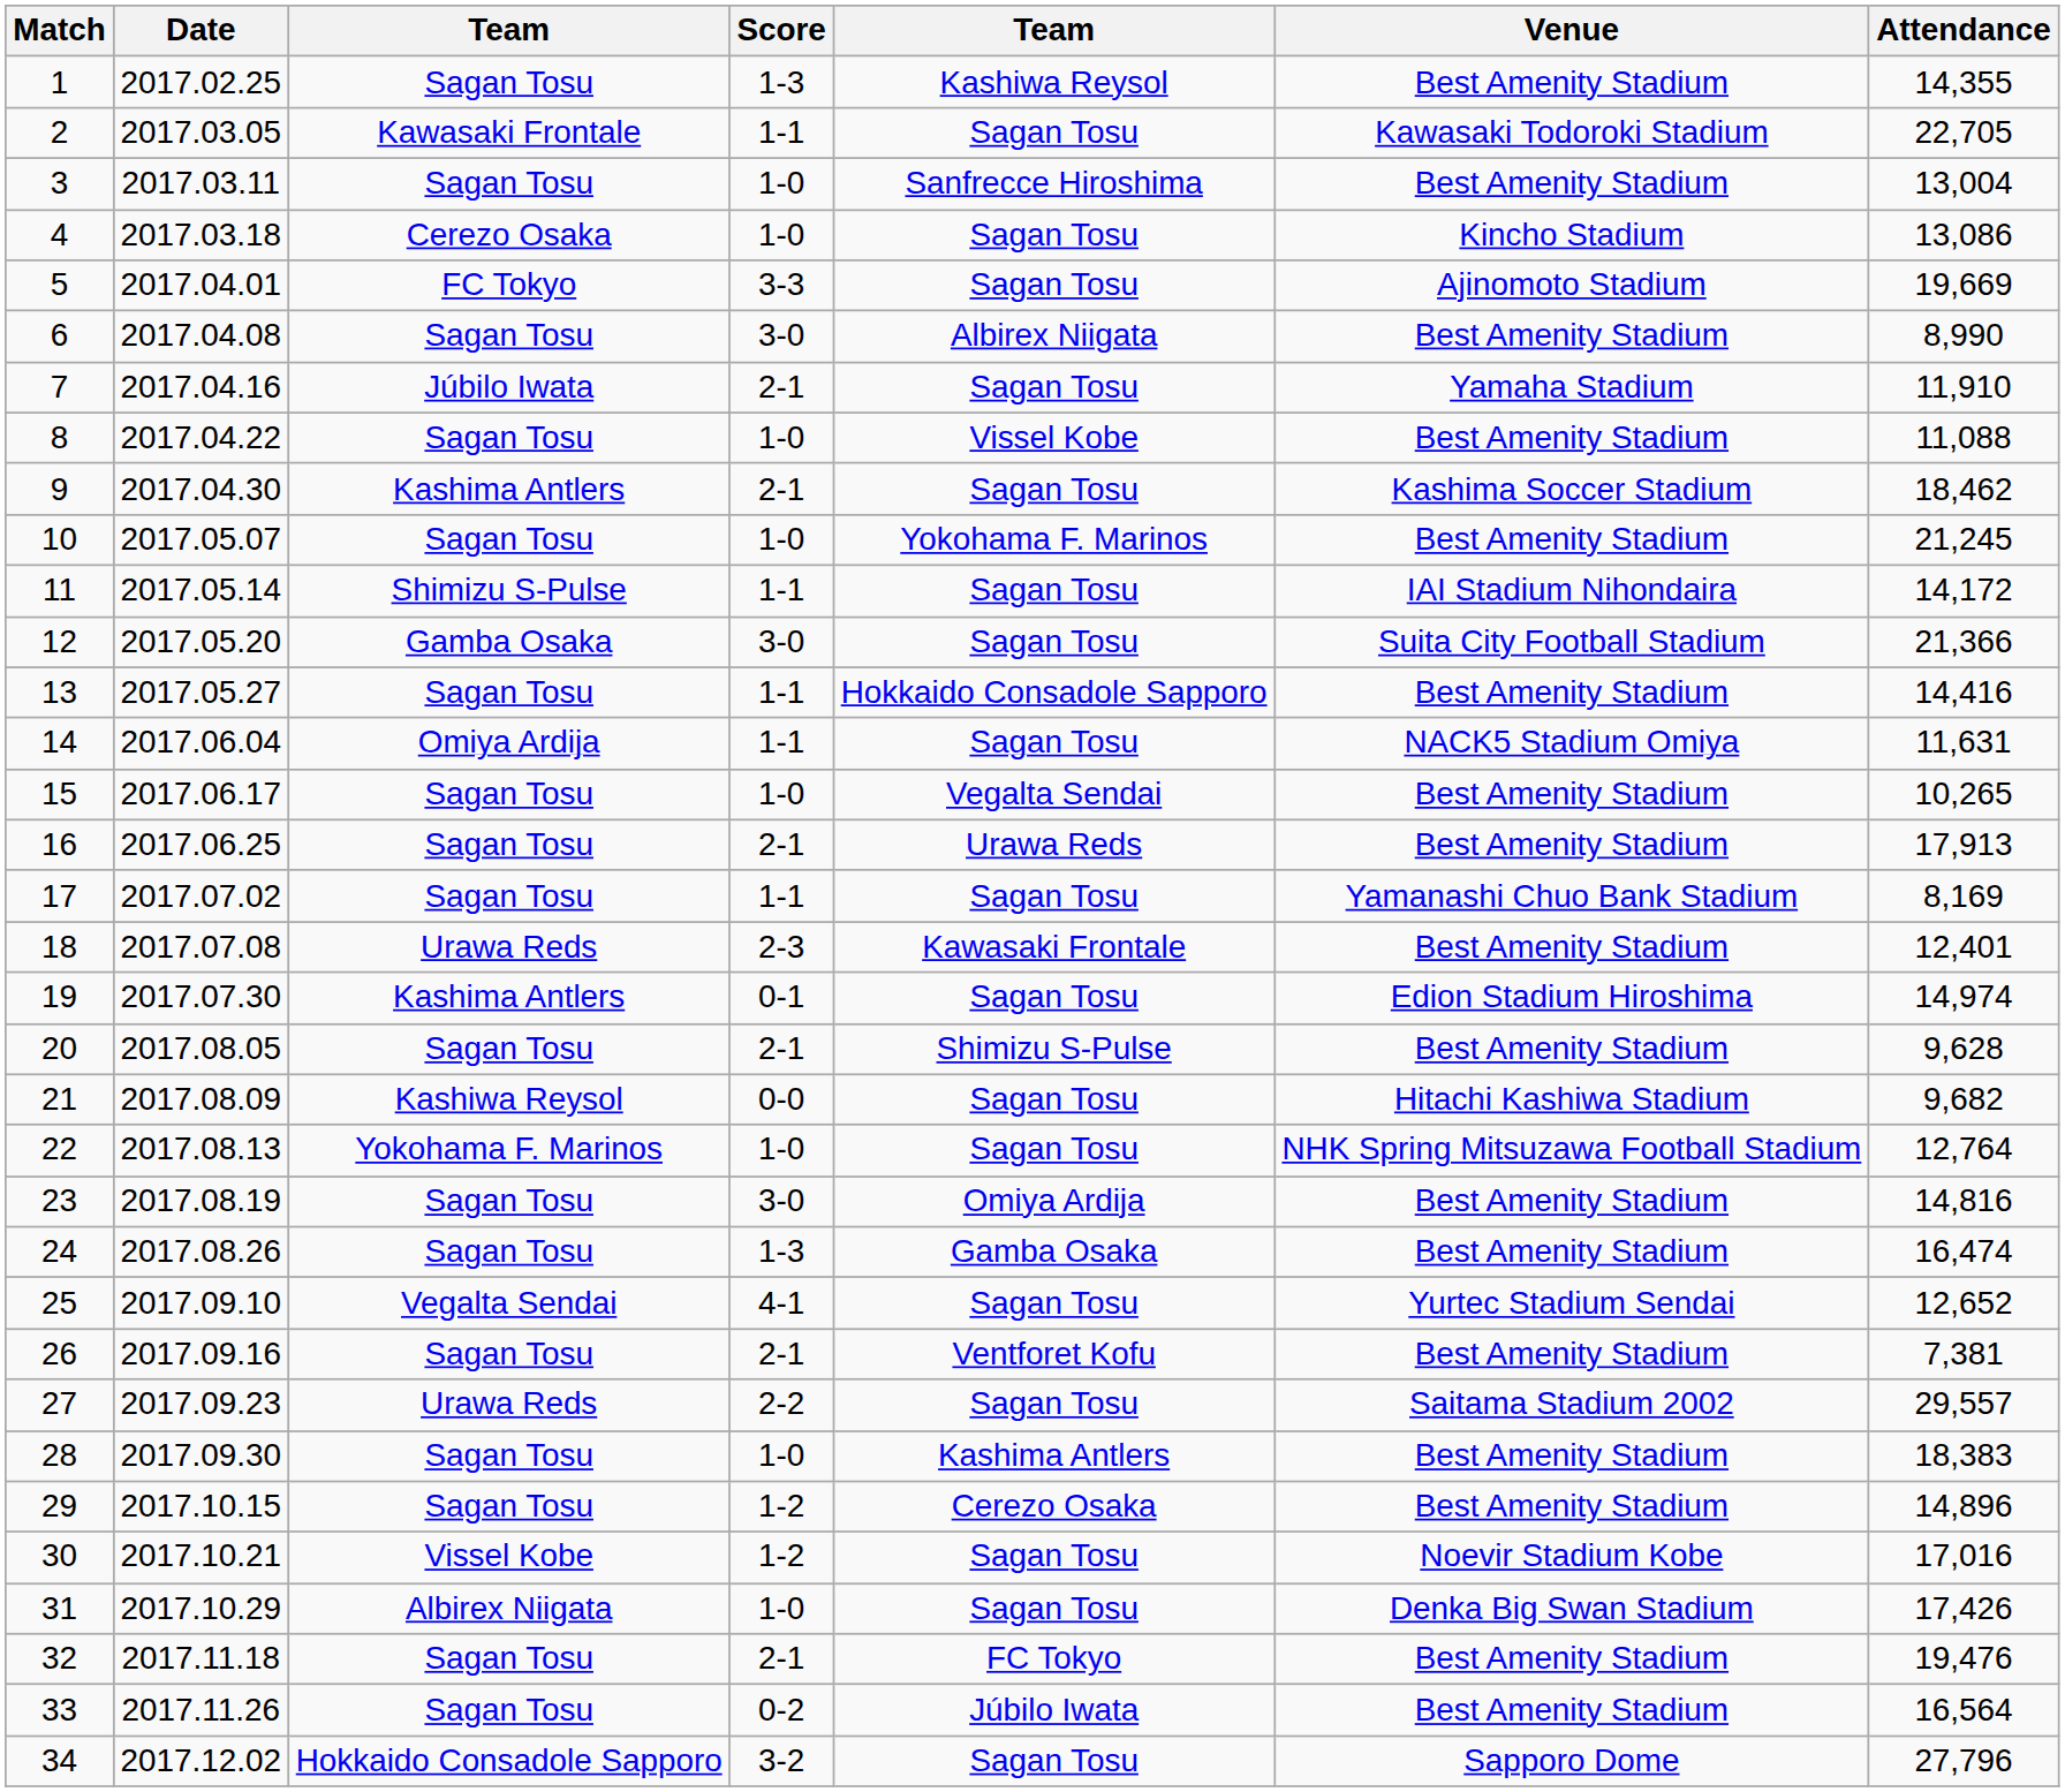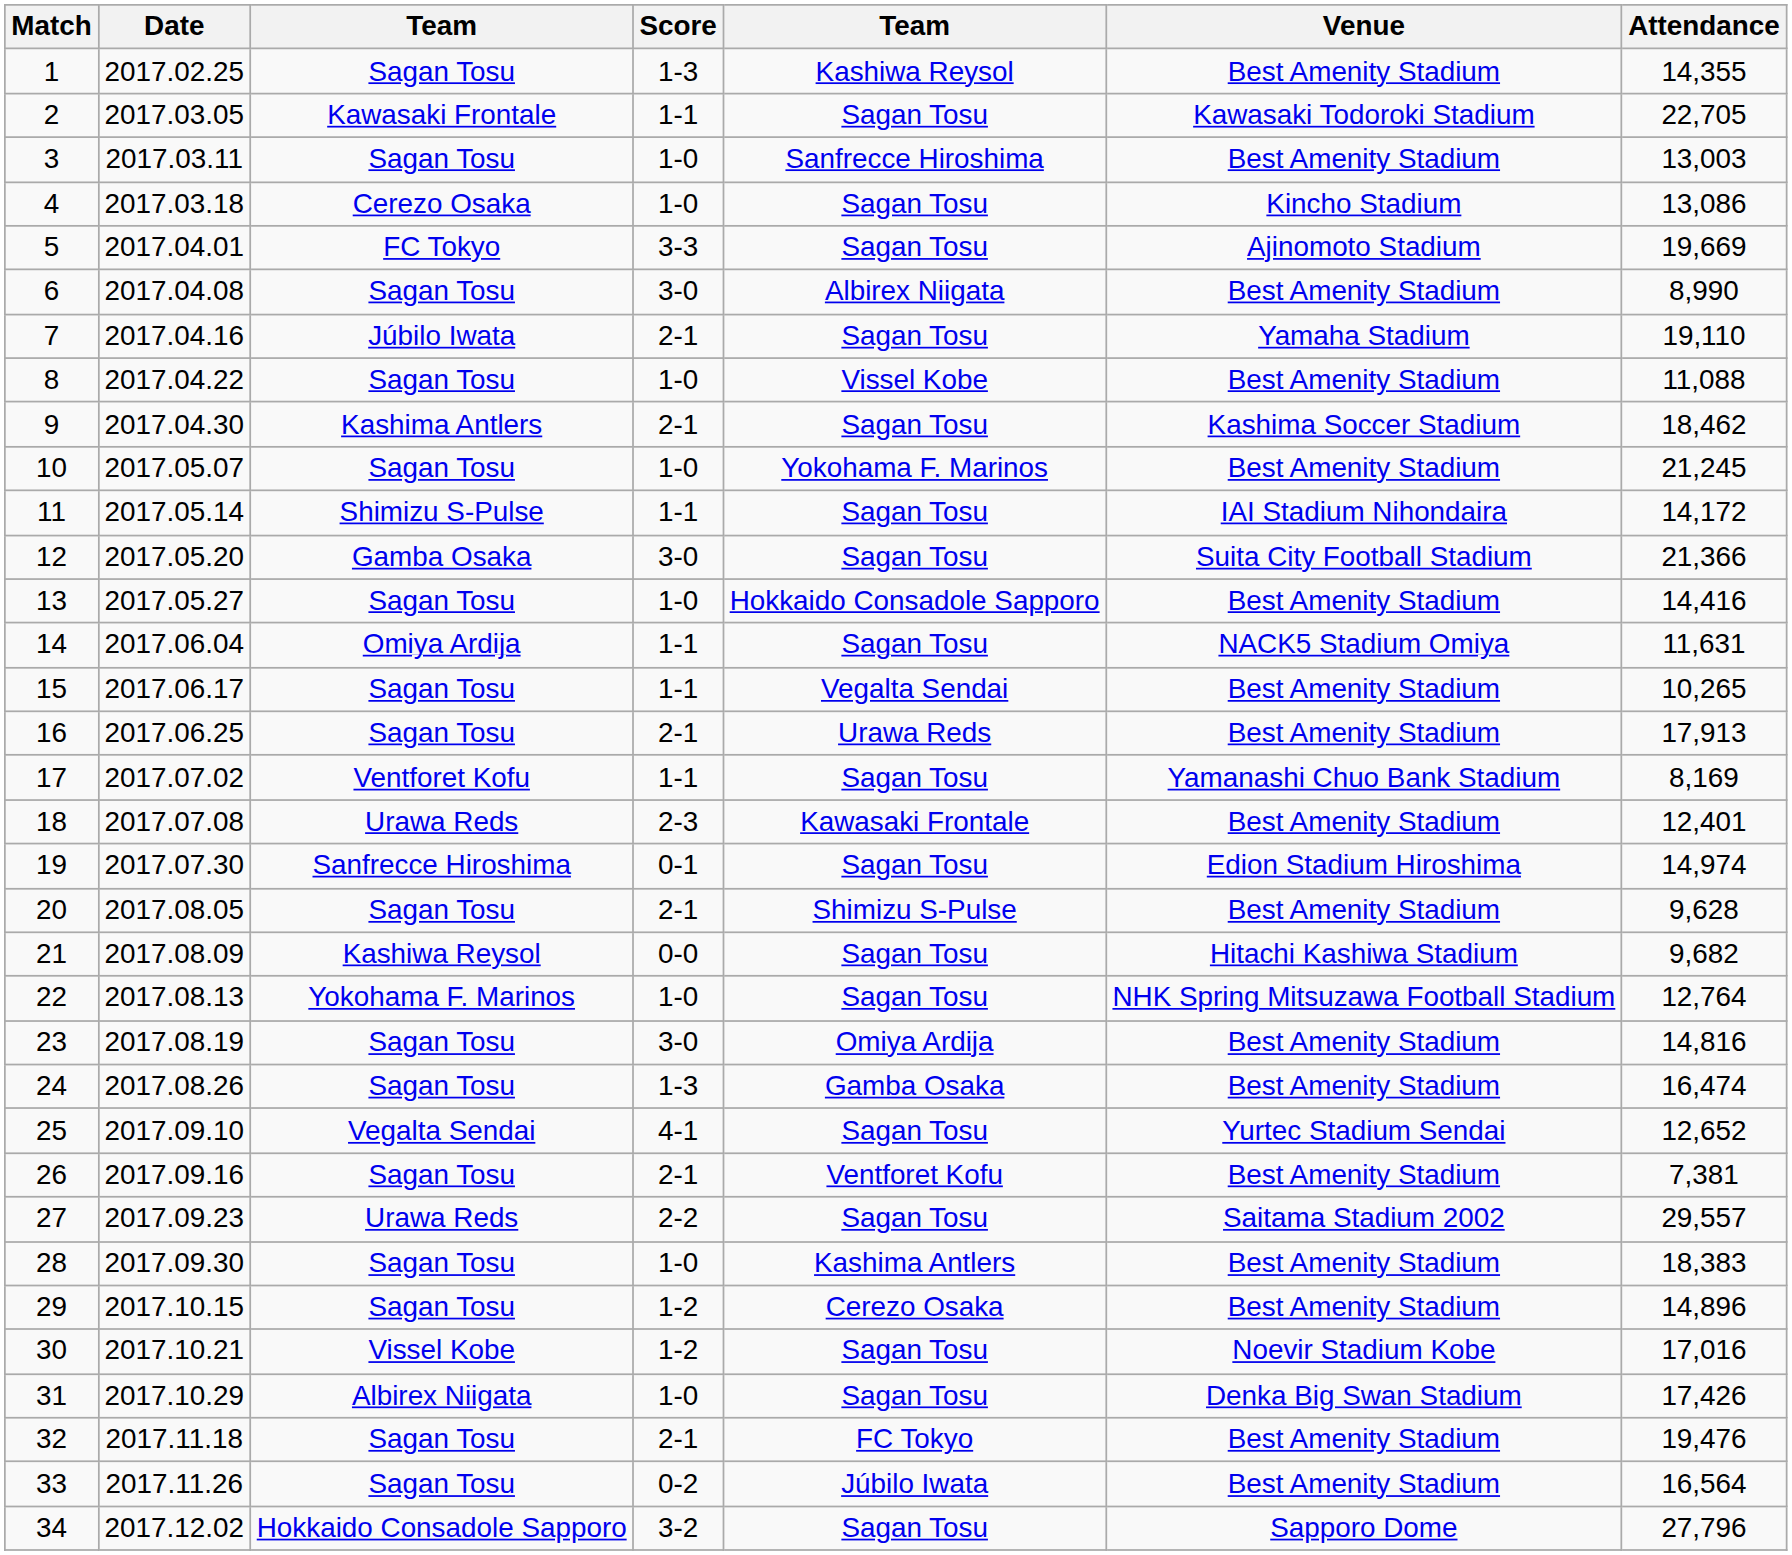3 | Attendance: 13,004 -> 13,003
7 | Attendance: 11,910 -> 19,110
13 | Score: 1-1 -> 1-0
15 | Score: 1-0 -> 1-1
17 | column 3: Sagan Tosu -> Ventforet Kofu
19 | column 3: Kashima Antlers -> Sanfrecce Hiroshima
